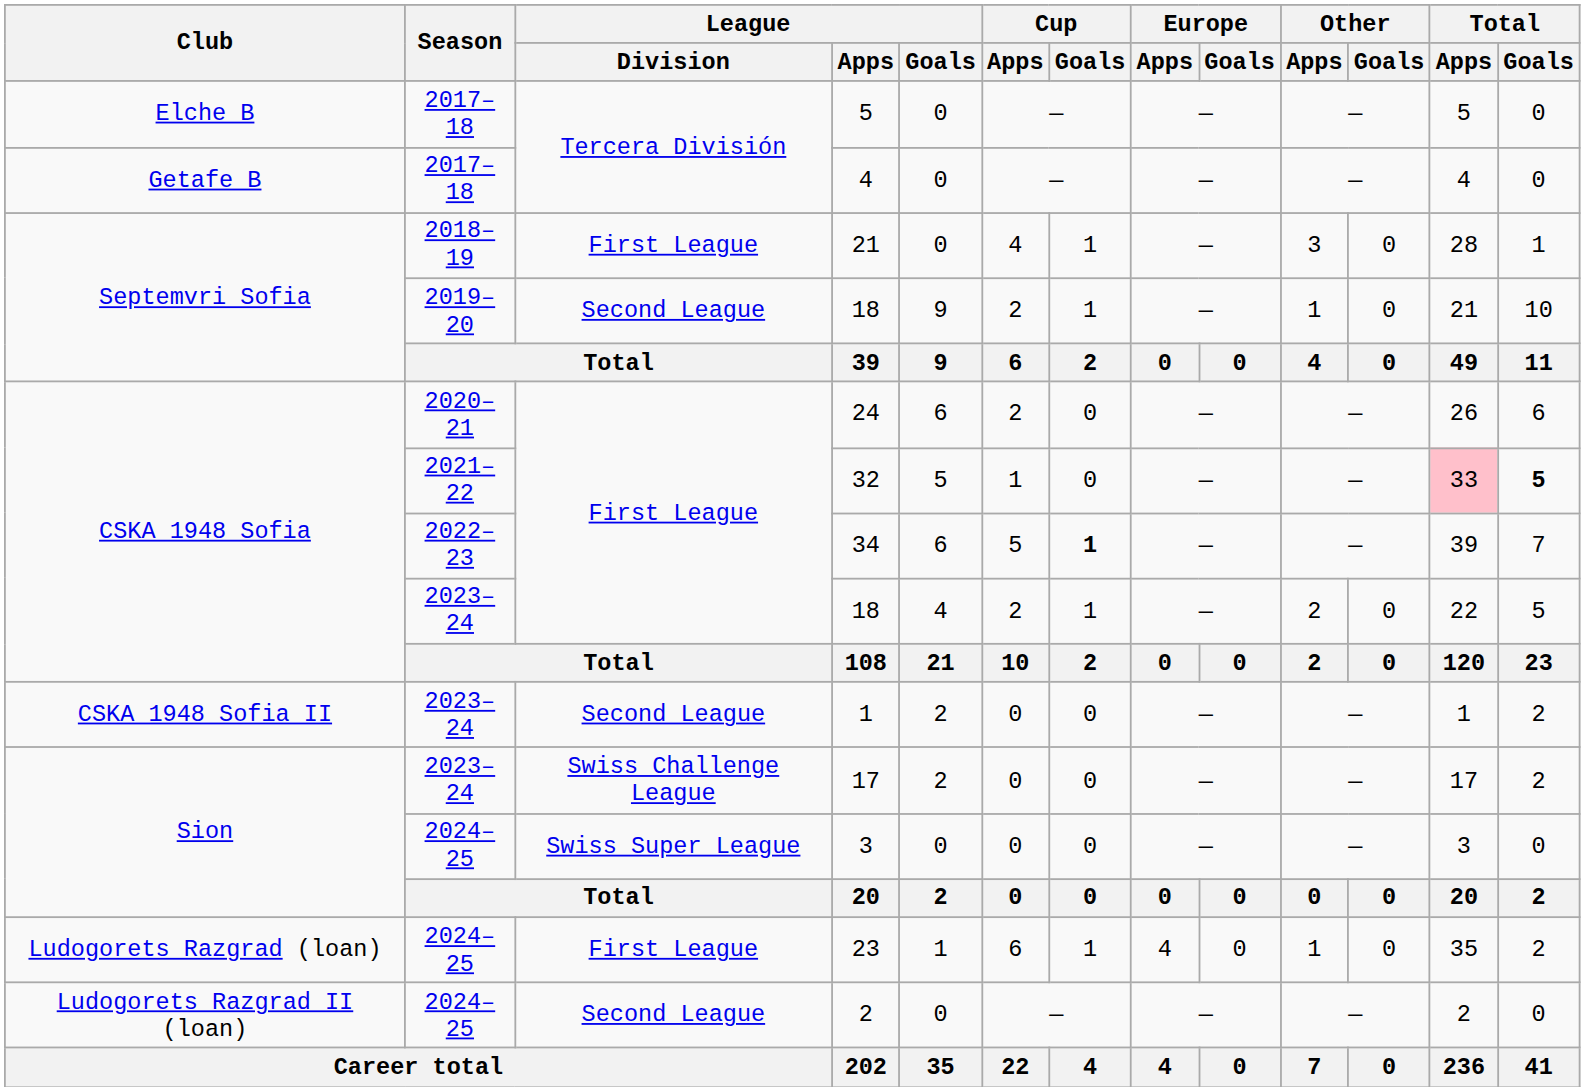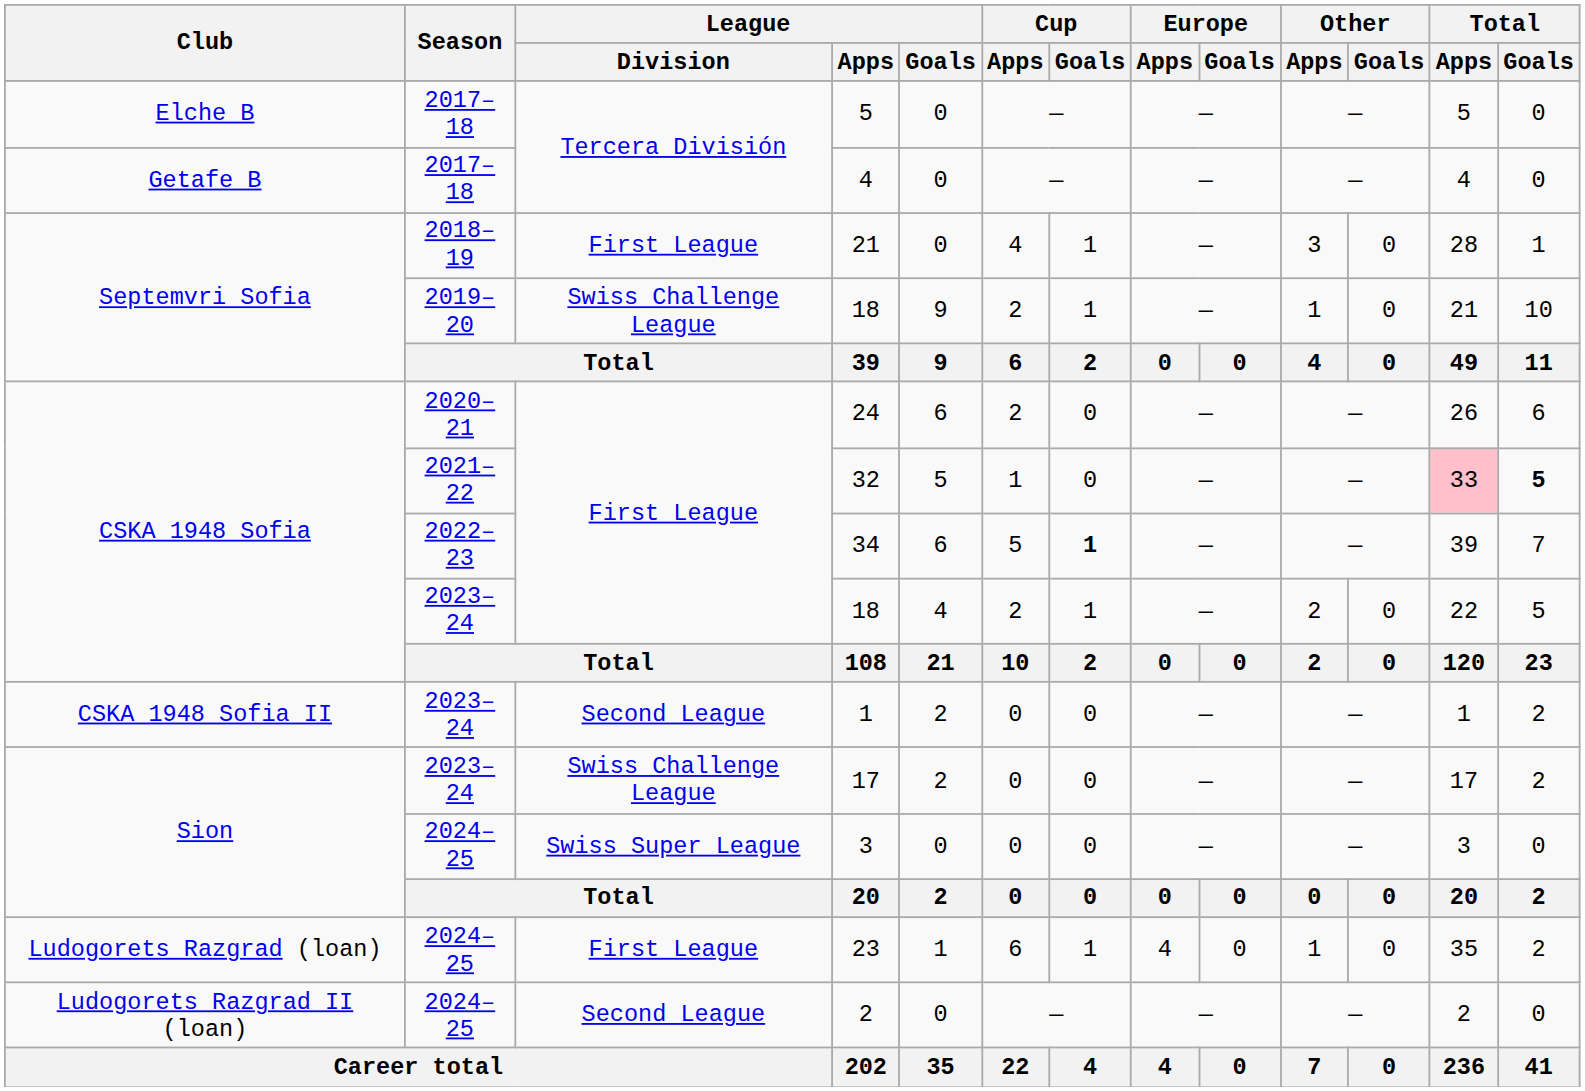Septemvri Sofia / 18 | League / Division: Second League -> Swiss Challenge League
